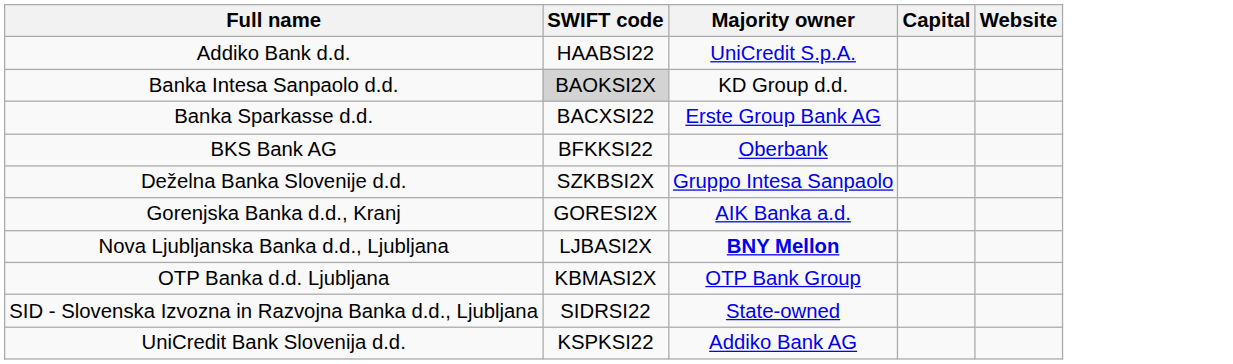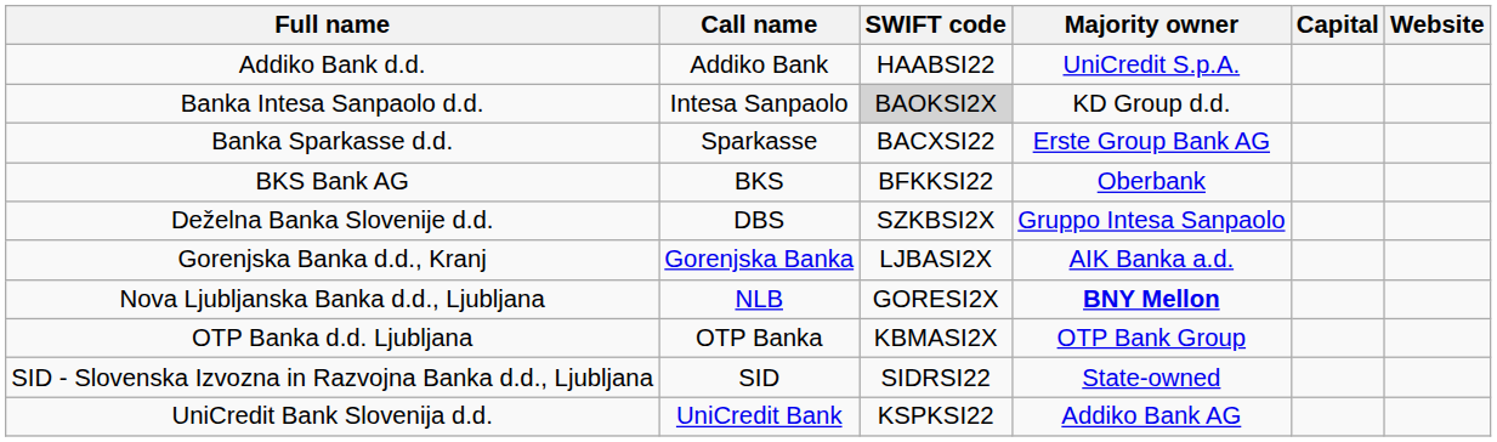+ column: Call name | Addiko Bank | Intesa Sanpaolo | Sparkasse | BKS | DBS | Gorenjska Banka | NLB | OTP Banka | SID | UniCredit Bank
Gorenjska Banka d.d., Kranj | SWIFT code: GORESI2X -> LJBASI2X
Nova Ljubljanska Banka d.d., Ljubljana | SWIFT code: LJBASI2X -> GORESI2X
